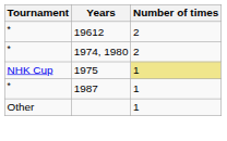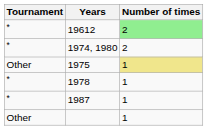19612 | Number of times: no background -> lightgreen background
1975 | Tournament: NHK Cup -> Other
+ row: * | 1978 | 1
